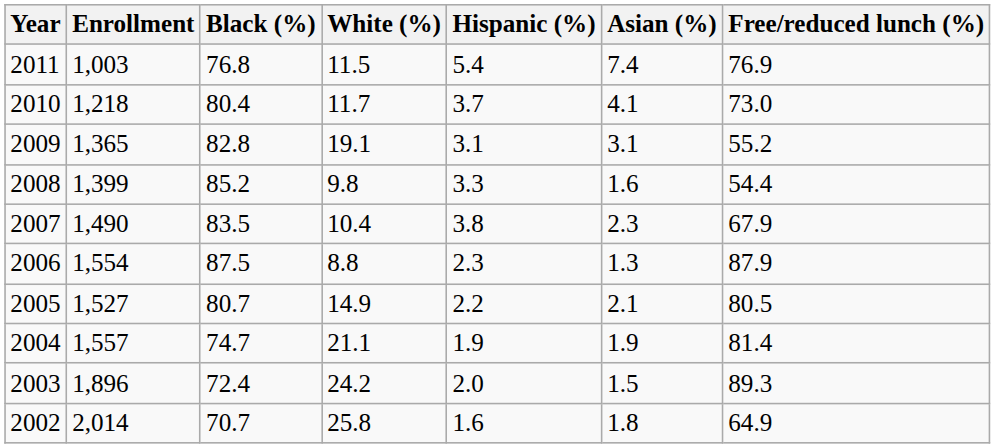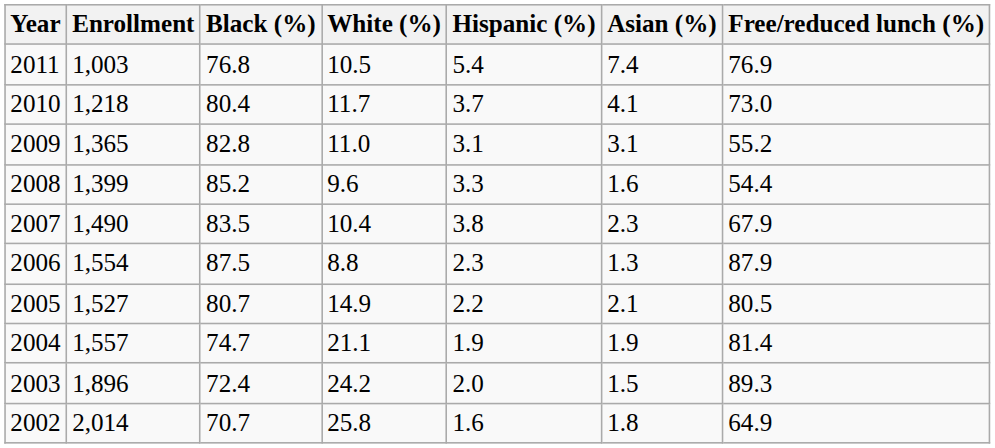2011 | White (%): 11.5 -> 10.5
2009 | White (%): 19.1 -> 11.0
2008 | White (%): 9.8 -> 9.6
